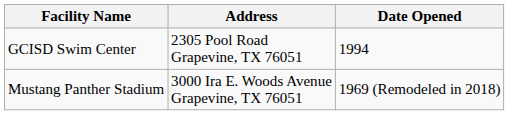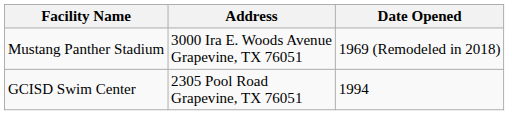rows swapped: Mustang Panther Stadium <-> GCISD Swim Center
